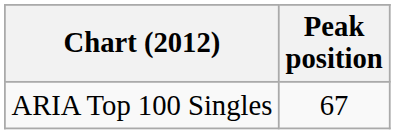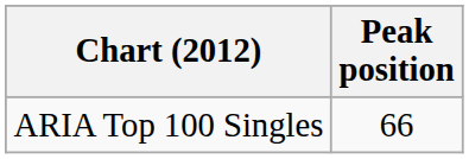ARIA Top 100 Singles | Peak position: 67 -> 66
